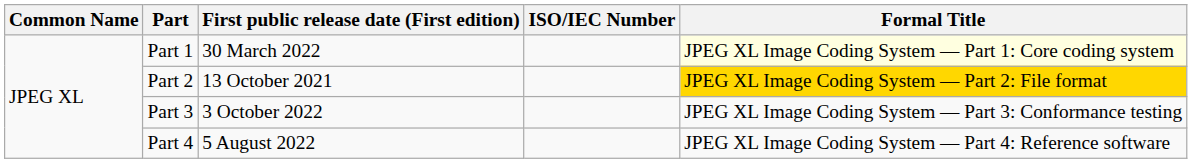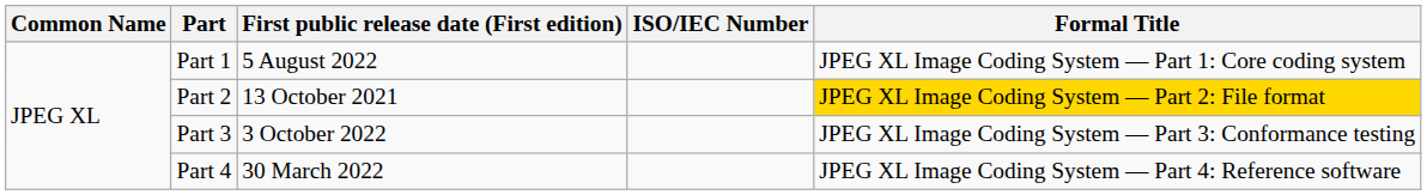Part 1 | First public release date (First edition): 30 March 2022 -> 5 August 2022
Part 1 | Formal Title: lightyellow background -> no background
Part 4 | First public release date (First edition): 5 August 2022 -> 30 March 2022
